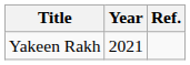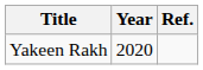Yakeen Rakh | Year: 2021 -> 2020
